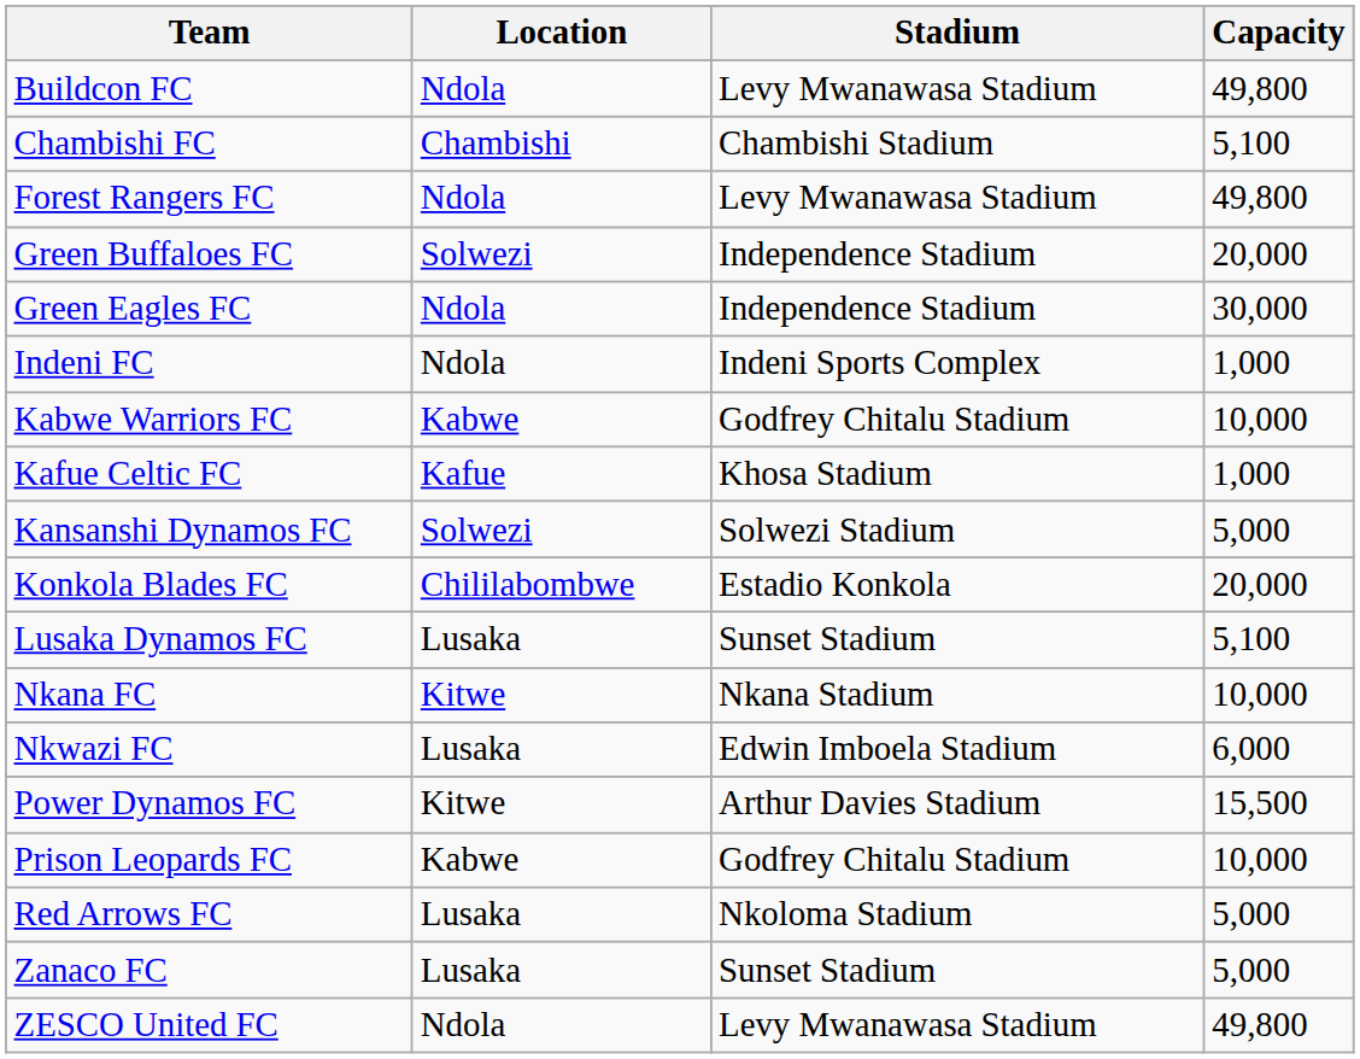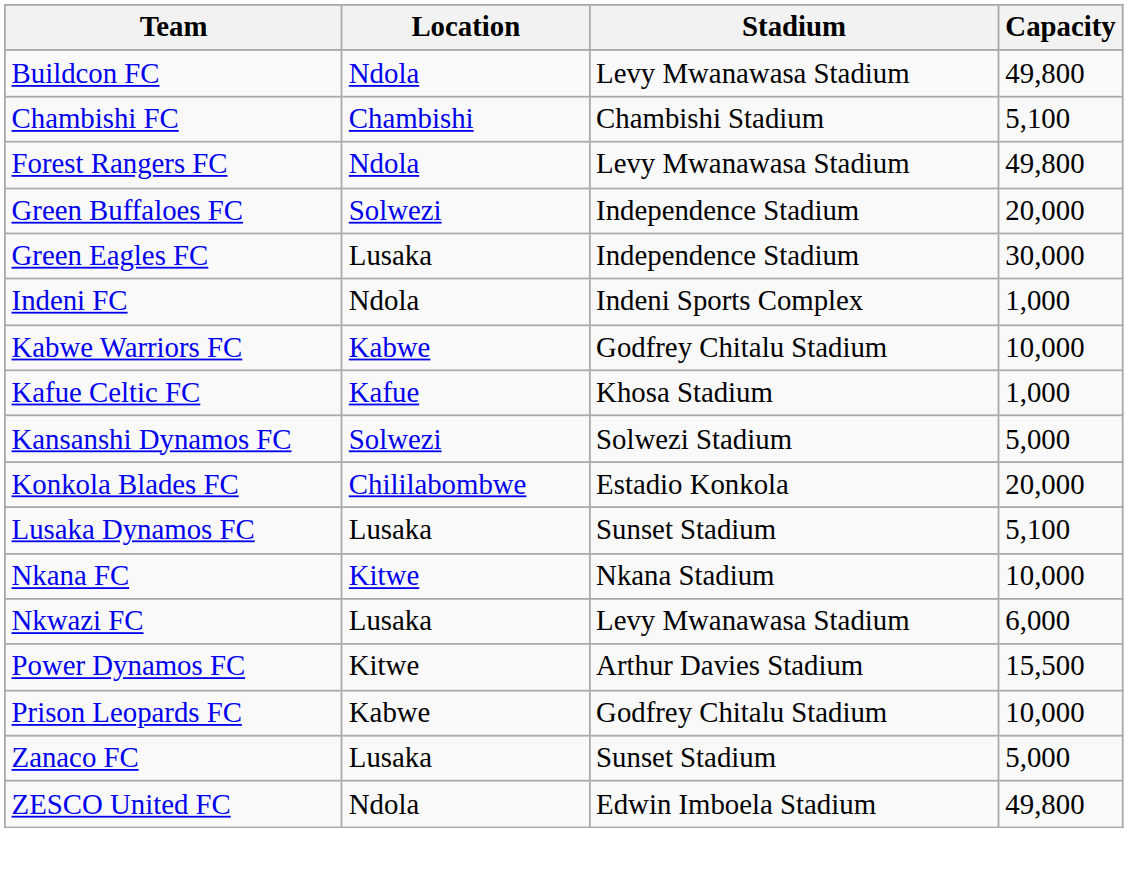Green Eagles FC | Location: Ndola -> Lusaka
Nkwazi FC | Stadium: Edwin Imboela Stadium -> Levy Mwanawasa Stadium
- row: Red Arrows FC | Lusaka | Nkoloma Stadium | 5,000
ZESCO United FC | Stadium: Levy Mwanawasa Stadium -> Edwin Imboela Stadium
